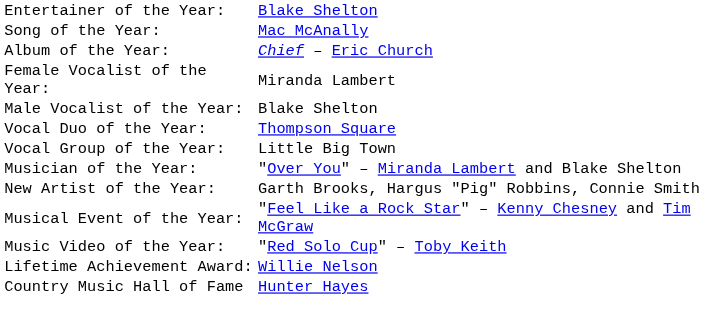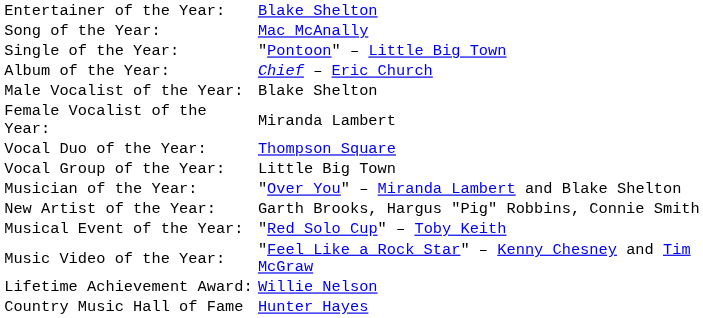+ row: Single of the Year: | "Pontoon" – Little Big Town
rows swapped: Male Vocalist of the Year: <-> Female Vocalist of the Year:
Musical Event of the Year: | column 2: "Feel Like a Rock Star" – Kenny Chesney and Tim McGraw -> "Red Solo Cup" – Toby Keith
Music Video of the Year: | column 2: "Red Solo Cup" – Toby Keith -> "Feel Like a Rock Star" – Kenny Chesney and Tim McGraw
